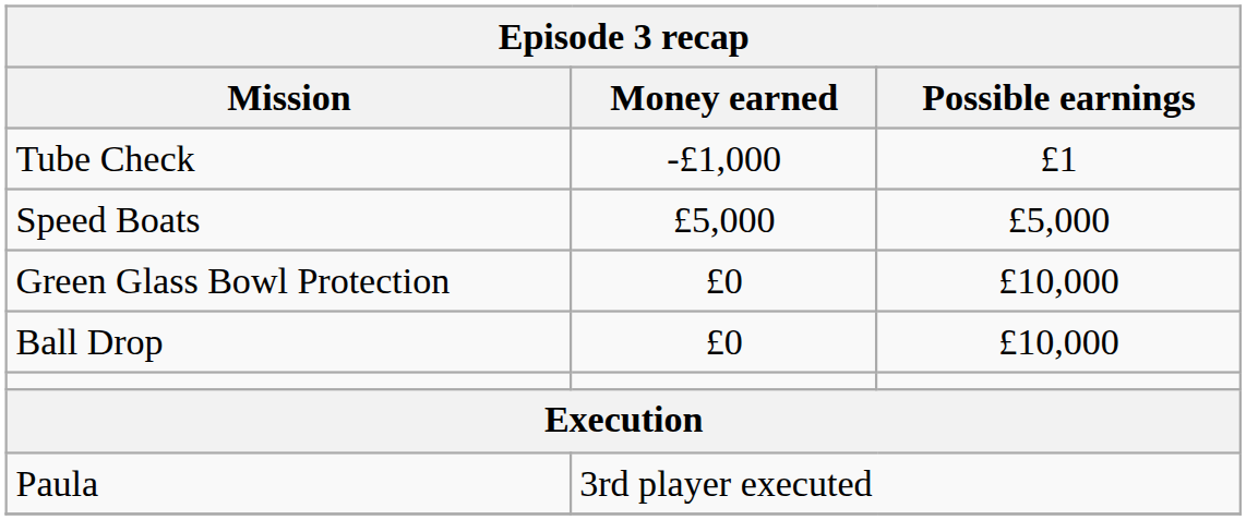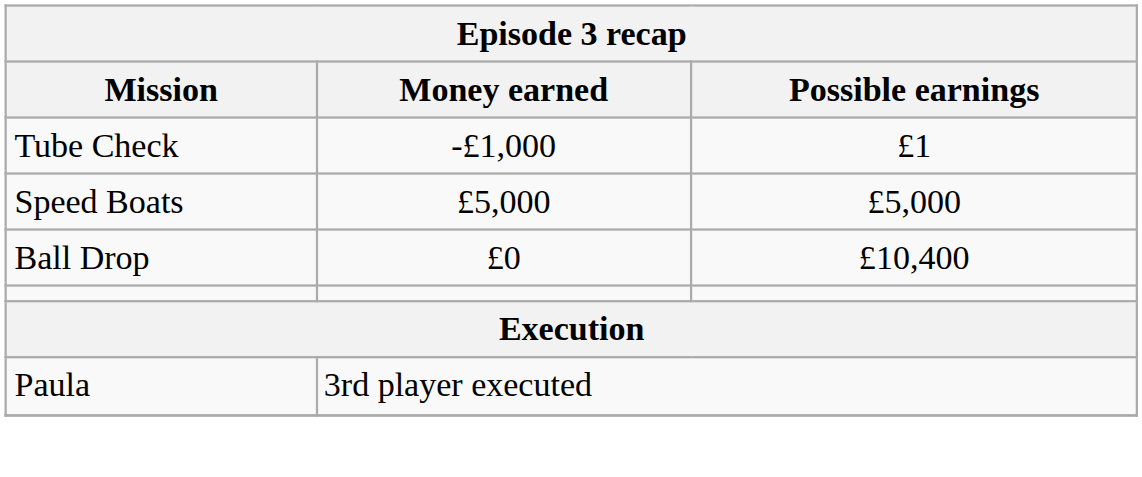- row: Green Glass Bowl Protection | £0 | £10,000
Ball Drop | Possible earnings: £10,000 -> £10,400
